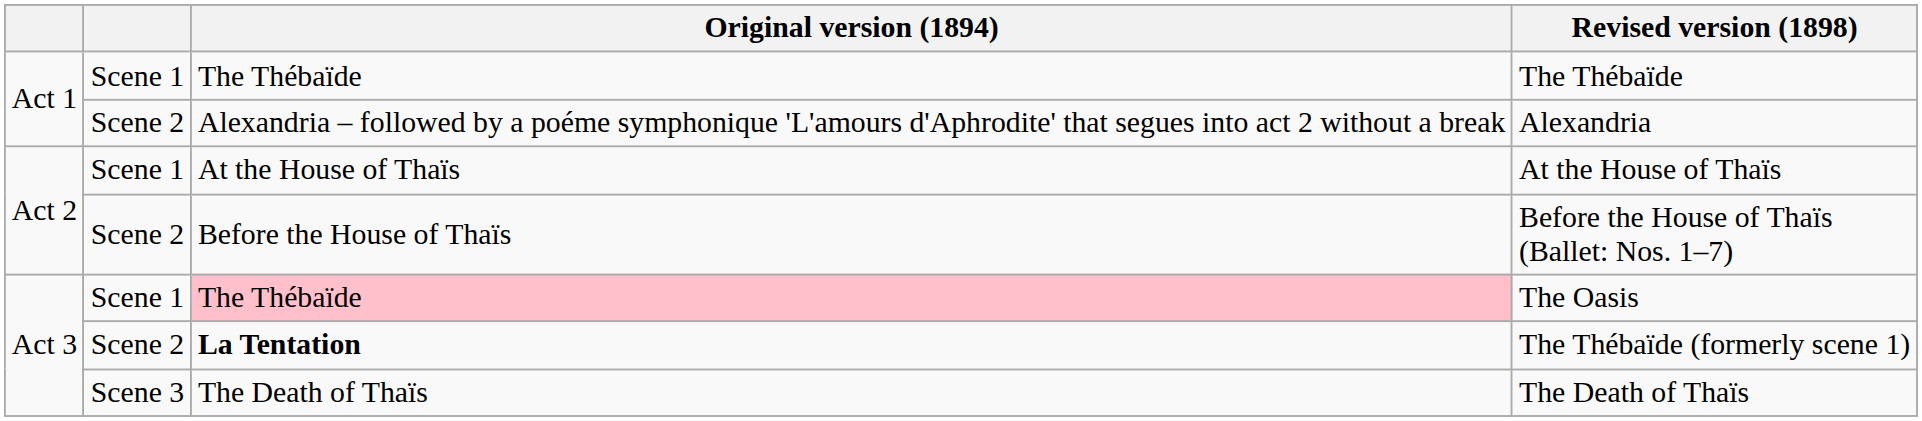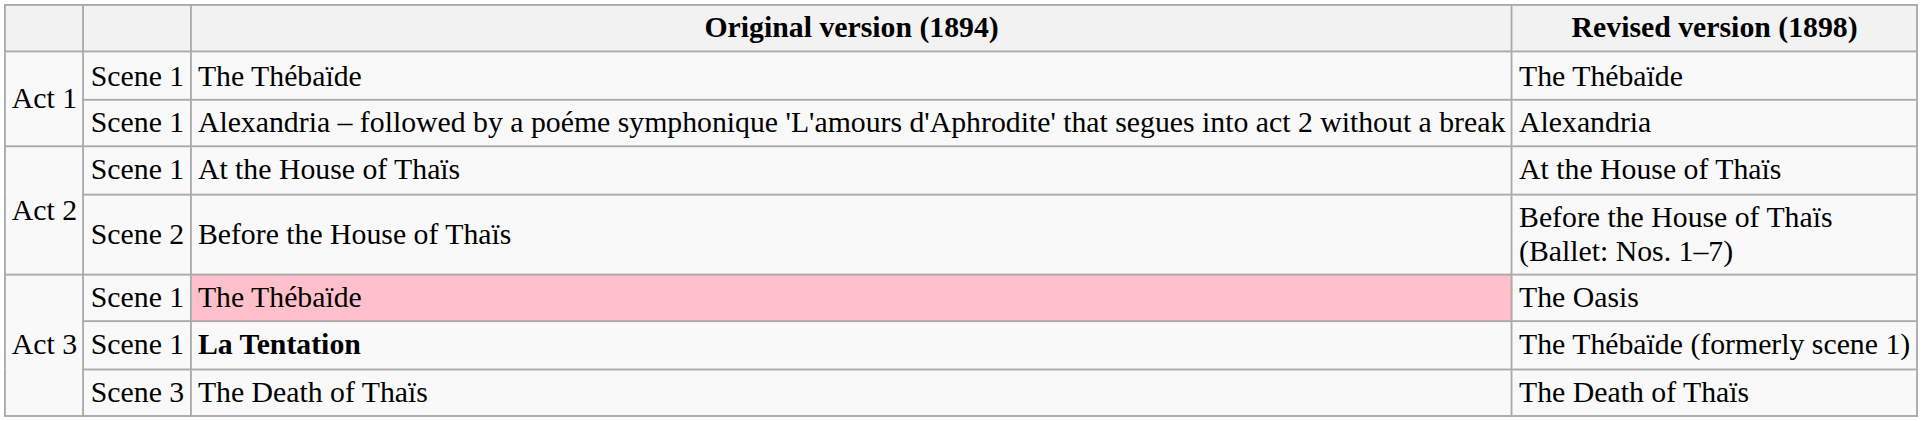Alexandria | column 2: Scene 2 -> Scene 1
The Thébaïde (formerly scene 1) | column 2: Scene 2 -> Scene 1
